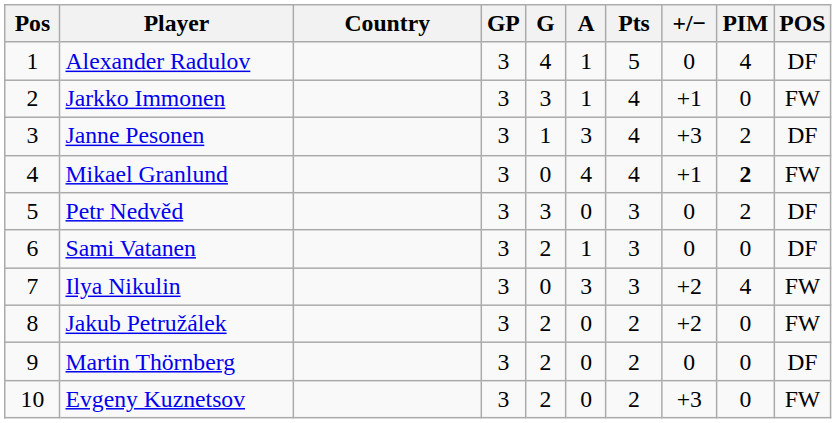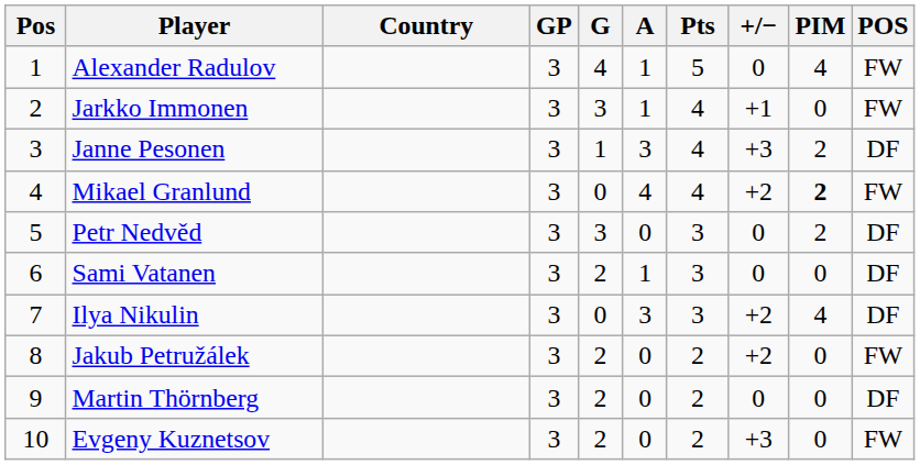Alexander Radulov | POS: DF -> FW
Mikael Granlund | +/−: +1 -> +2
Ilya Nikulin | POS: FW -> DF
